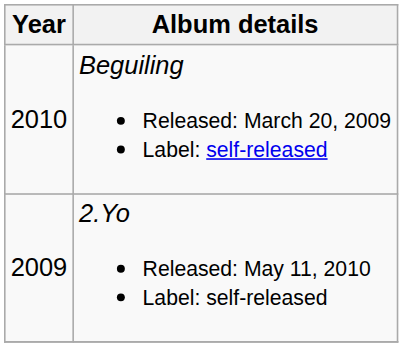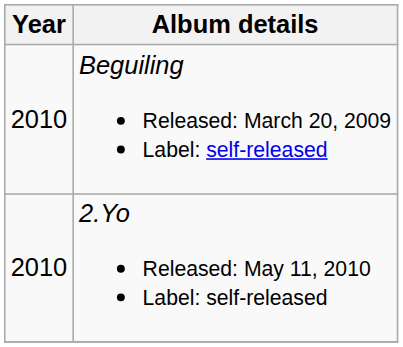2.Yo Released: May 11, 2010 Label: self-released | Year: 2009 -> 2010
